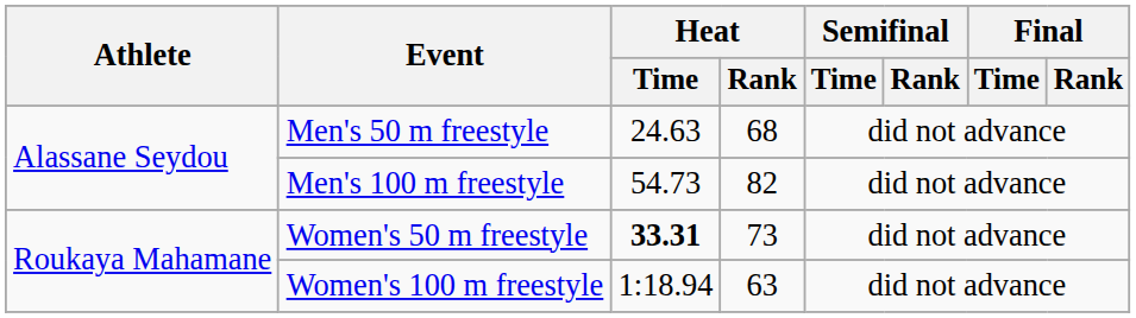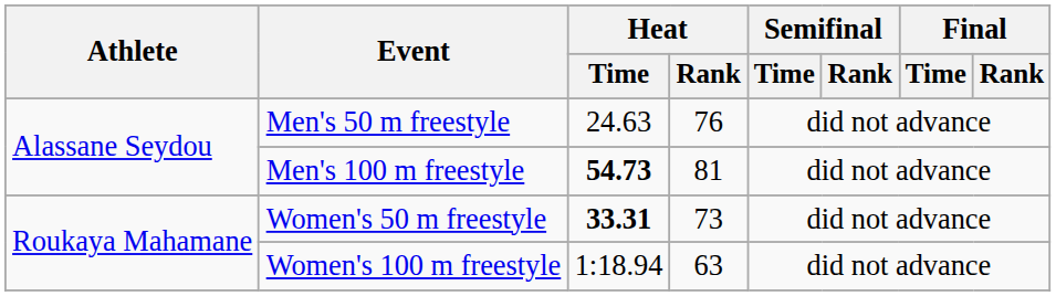Men's 50 m freestyle | Heat / Rank: 68 -> 76
Men's 100 m freestyle | Heat / Time: normal -> bold
Men's 100 m freestyle | Heat / Rank: 82 -> 81
